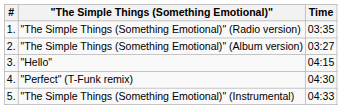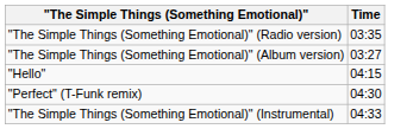- column: # | 1. | 2. | 3. | 4. | 5.
